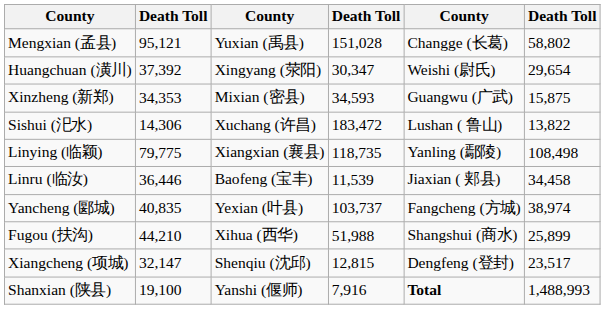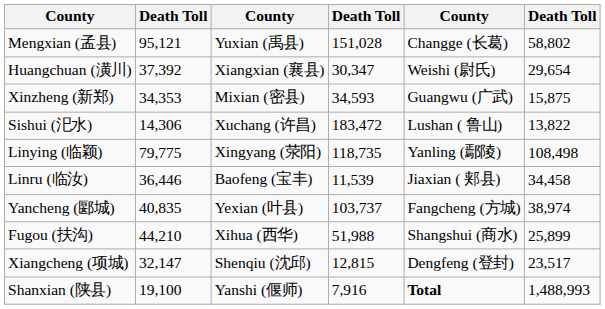Huangchuan (潢川) | column 3: Xingyang (荥阳) -> Xiangxian (襄县)
Linying (临颖) | column 3: Xiangxian (襄县) -> Xingyang (荥阳)
